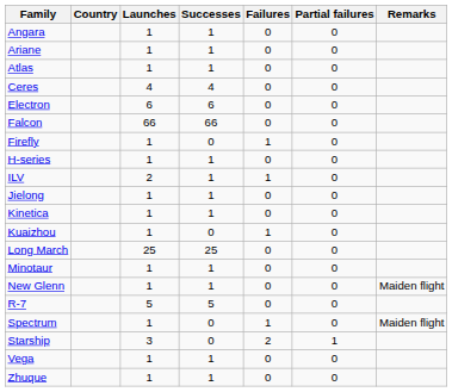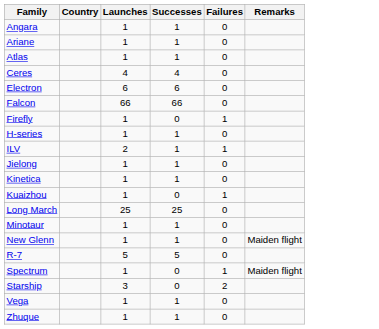- column: Partial failures | 0 | 0 | 0 | 0 | 0 | 0 | 0 | 0 | 0 | 0 | 0 | 0 | 0 | 0 | 0 | 0 | 0 | 1 | 0 | 0
